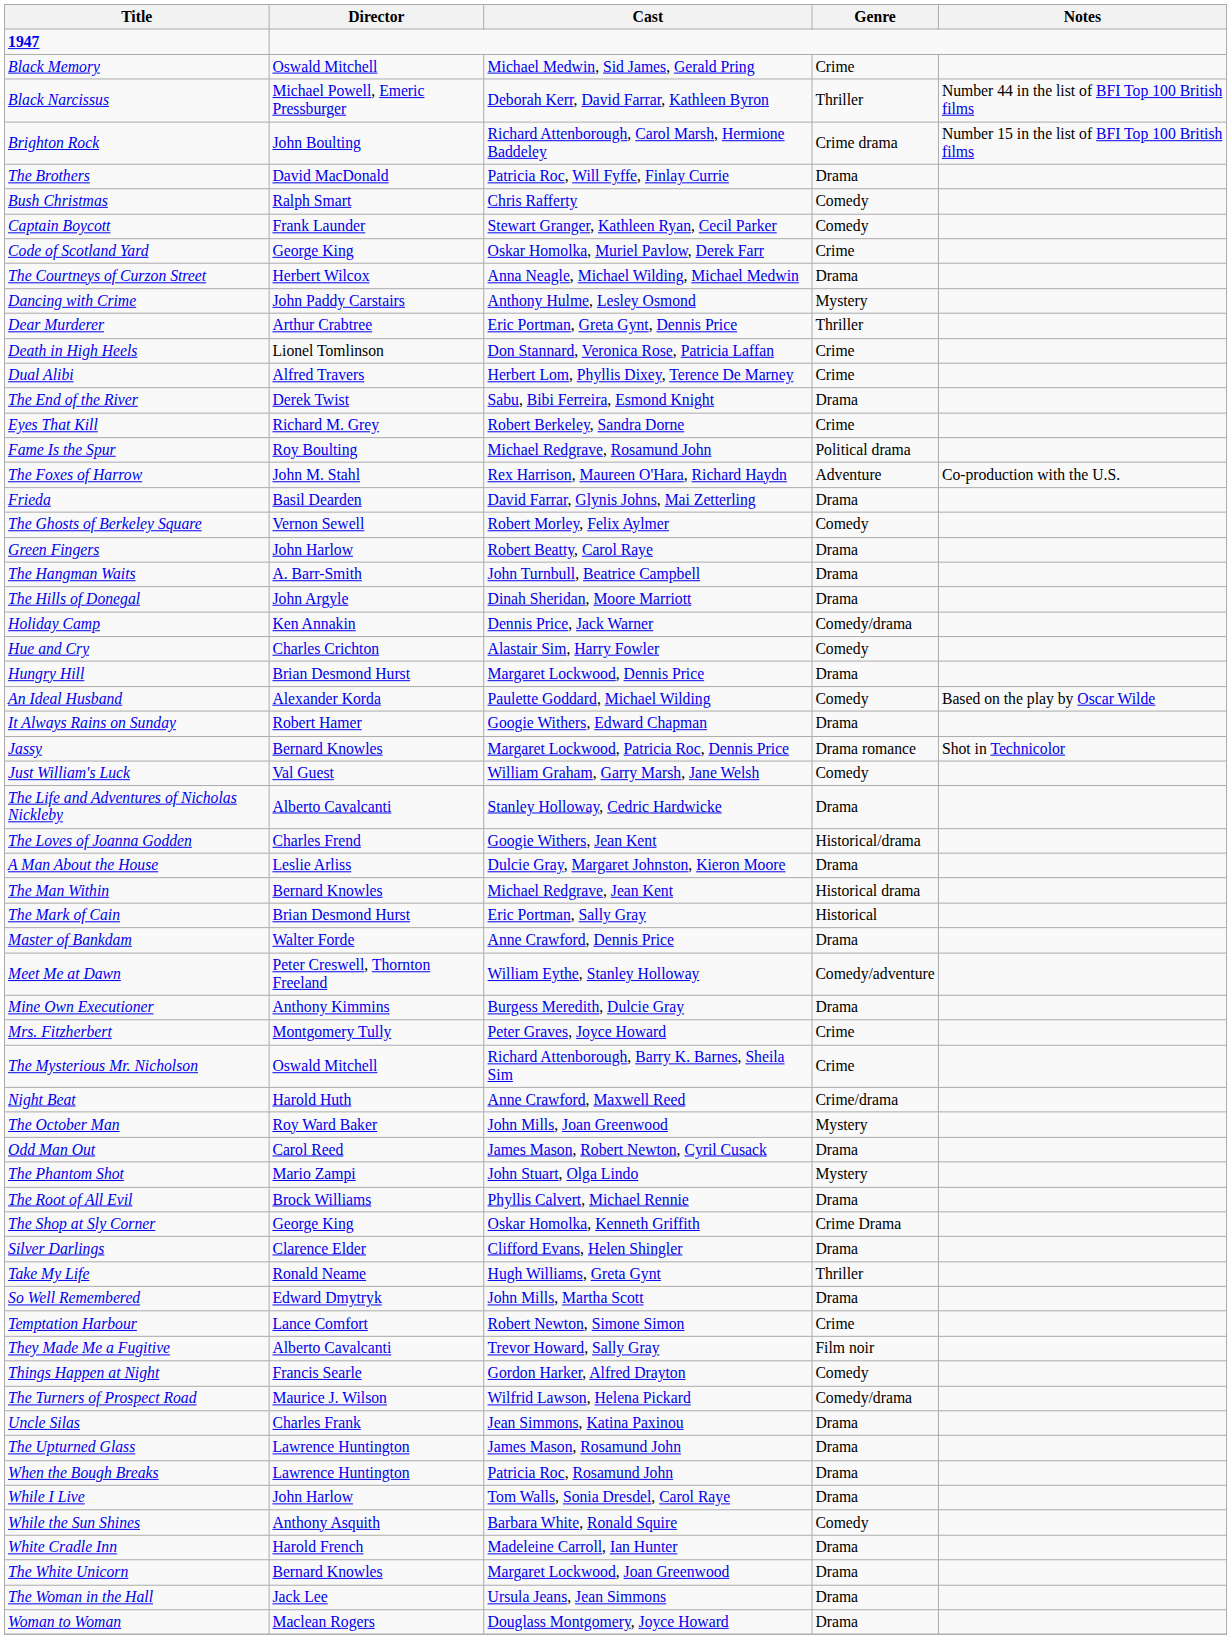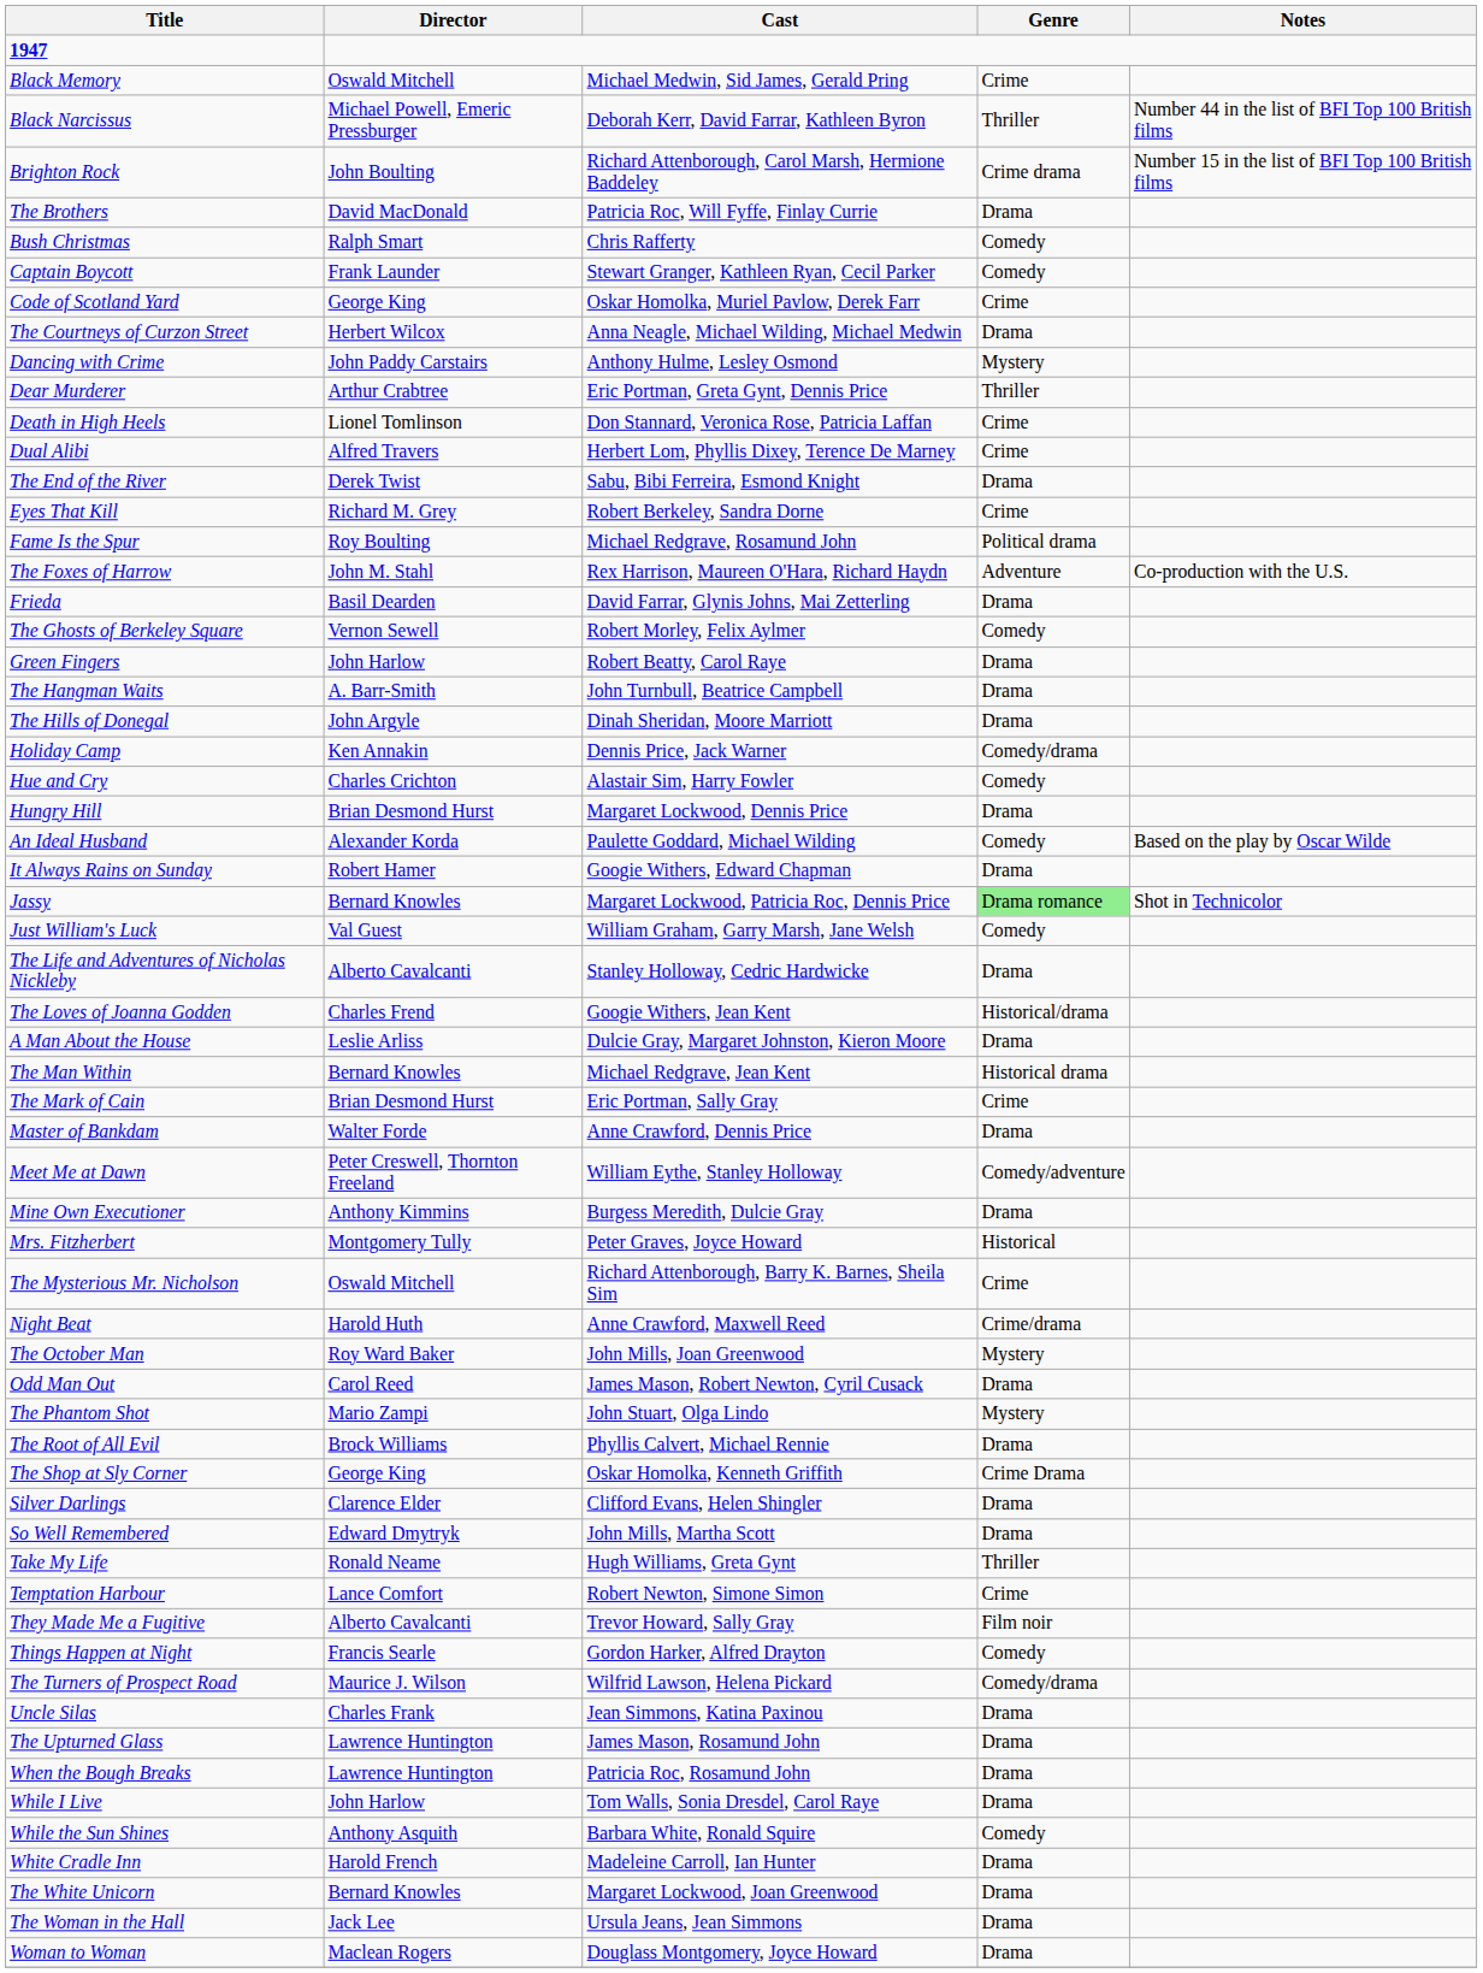Jassy | Genre: no background -> lightgreen background
The Mark of Cain | Genre: Historical -> Crime
Mrs. Fitzherbert | Genre: Crime -> Historical
rows swapped: So Well Remembered <-> Take My Life
